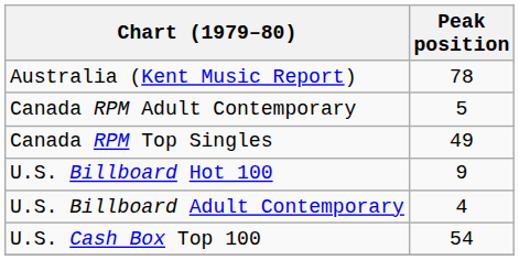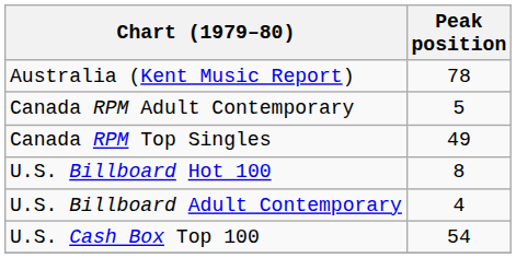U.S. Billboard Hot 100 | Peak position: 9 -> 8
